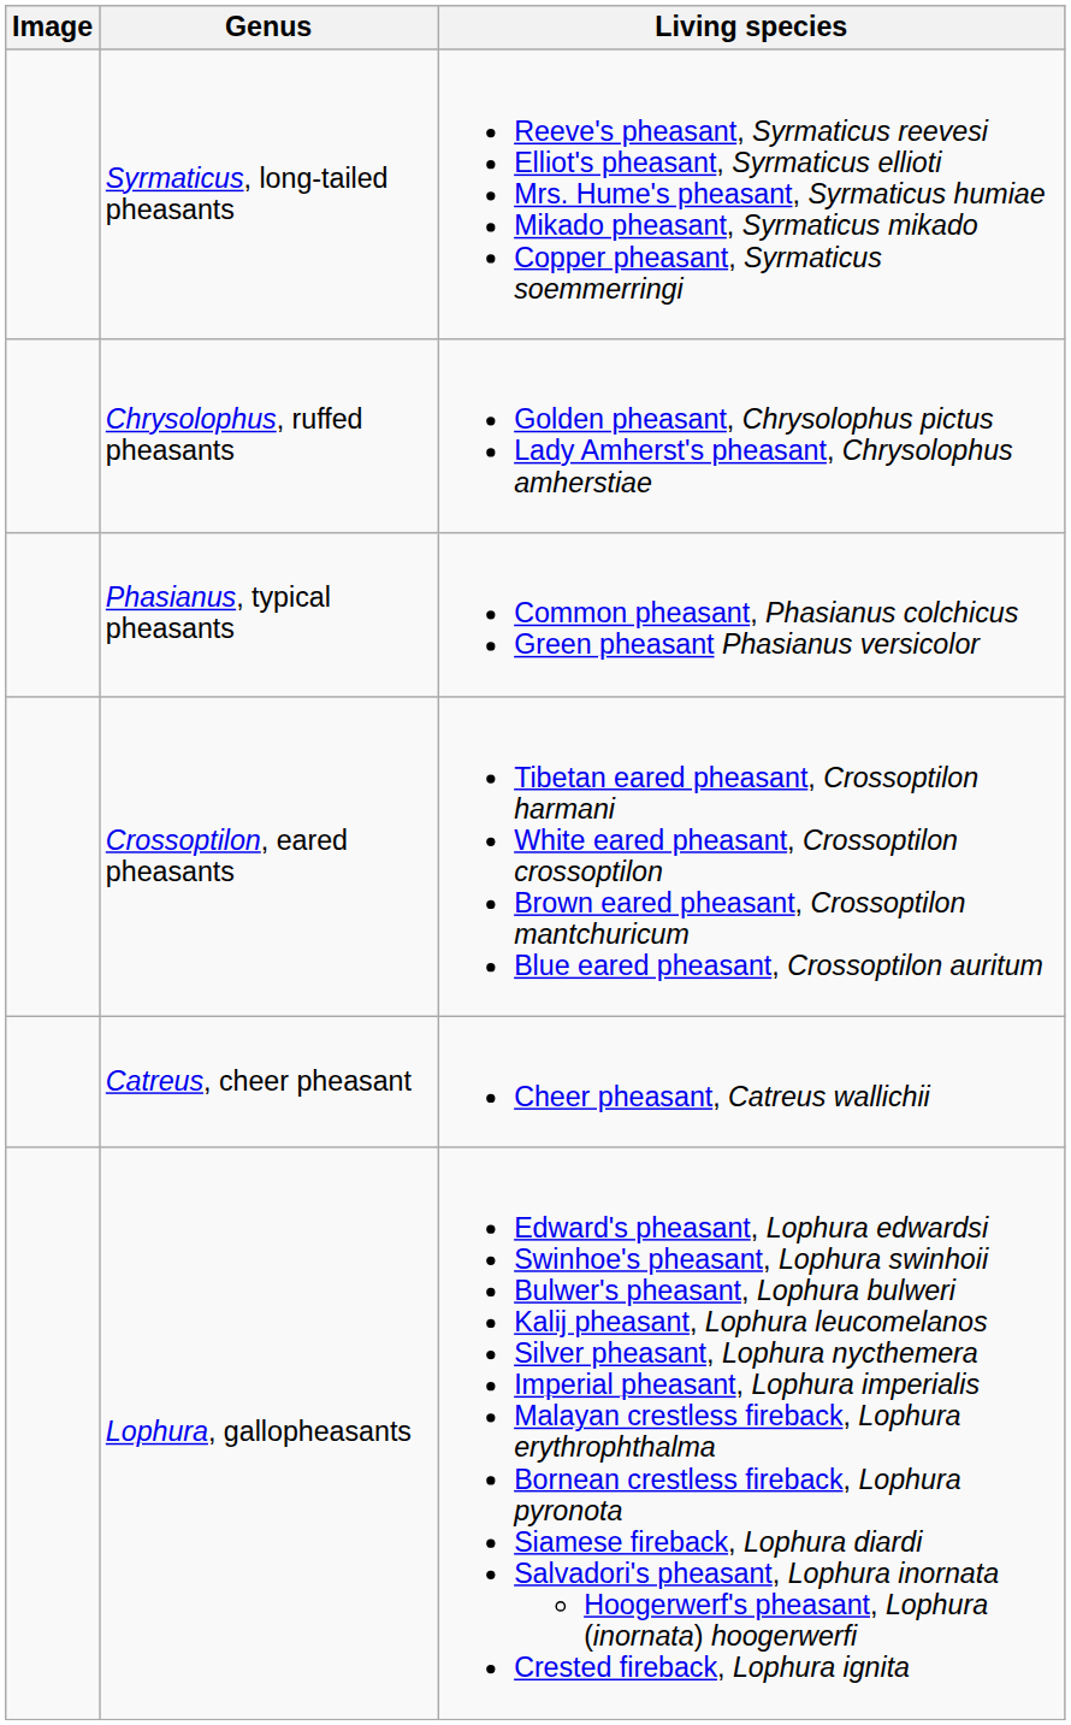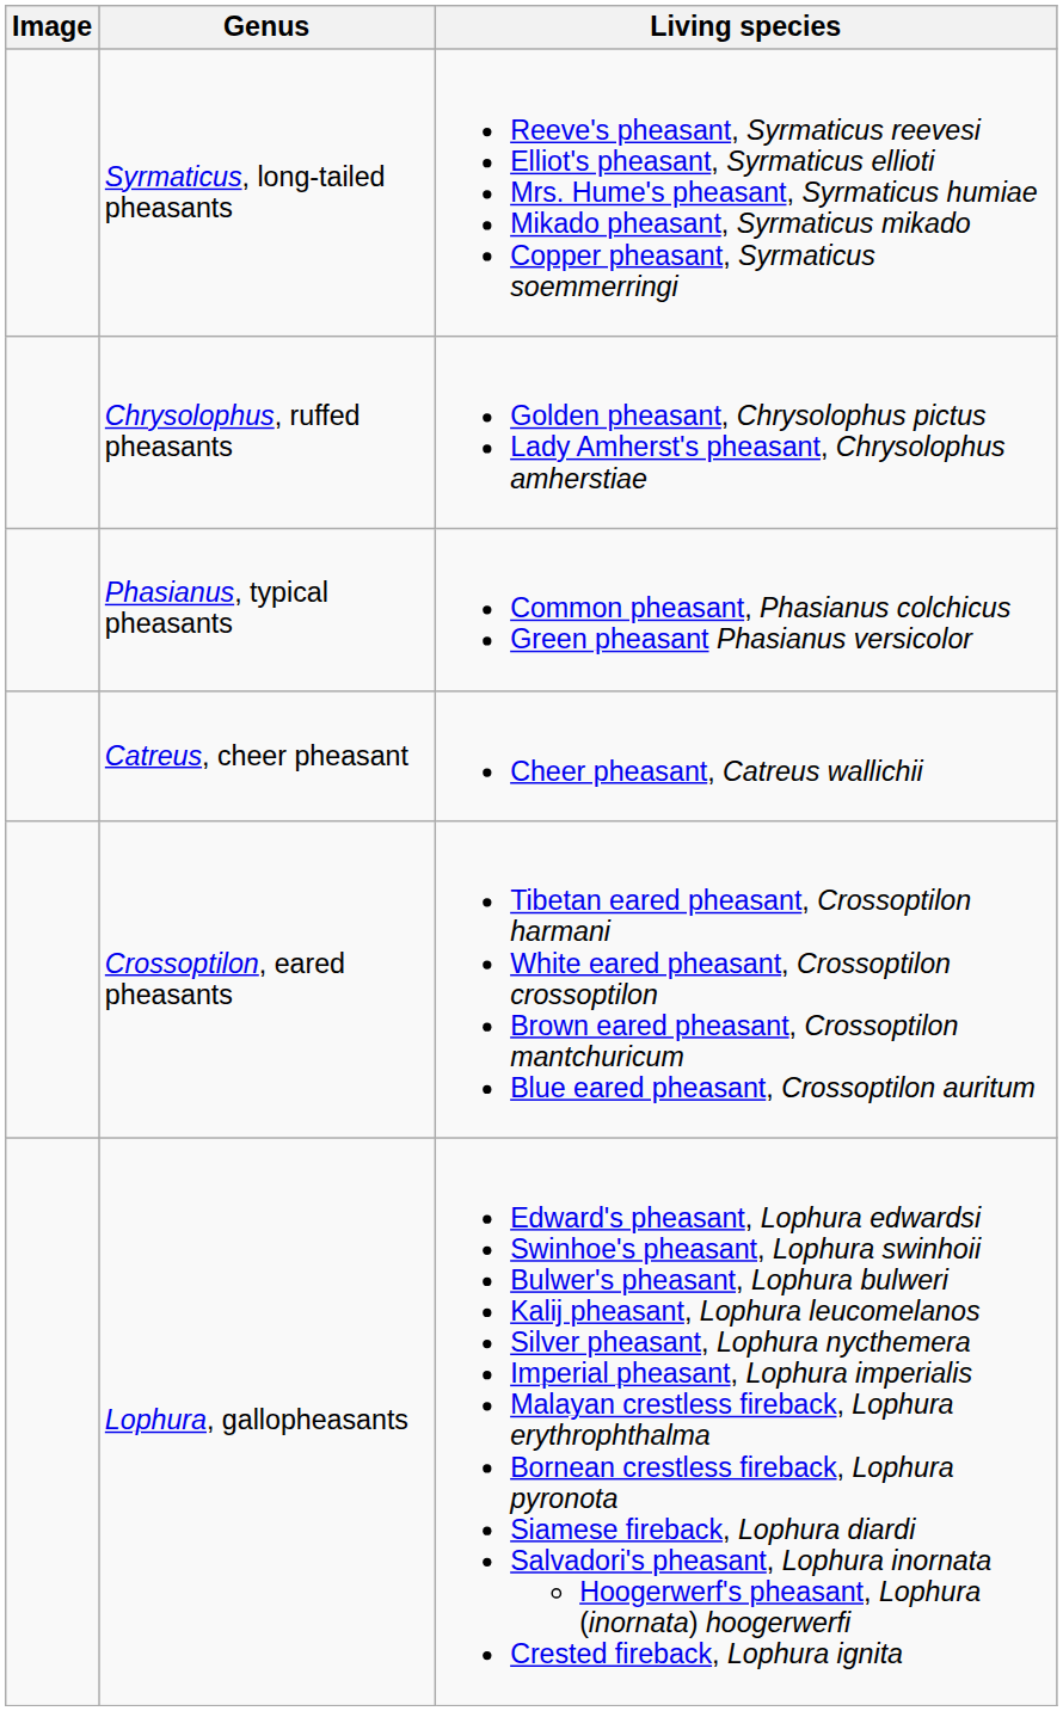rows swapped: Catreus, cheer pheasant <-> Crossoptilon, eared pheasants
